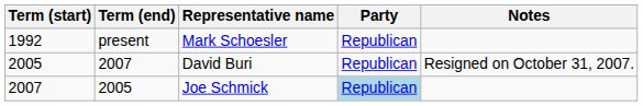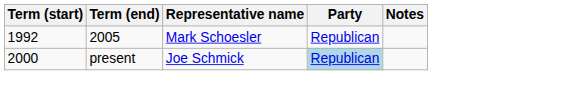Mark Schoesler | Term (end): present -> 2005
- row: 2005 | 2007 | David Buri | Republican | Resigned on October 31, 2007.
Joe Schmick | Term (start): 2007 -> 2000
Joe Schmick | Term (end): 2005 -> present
